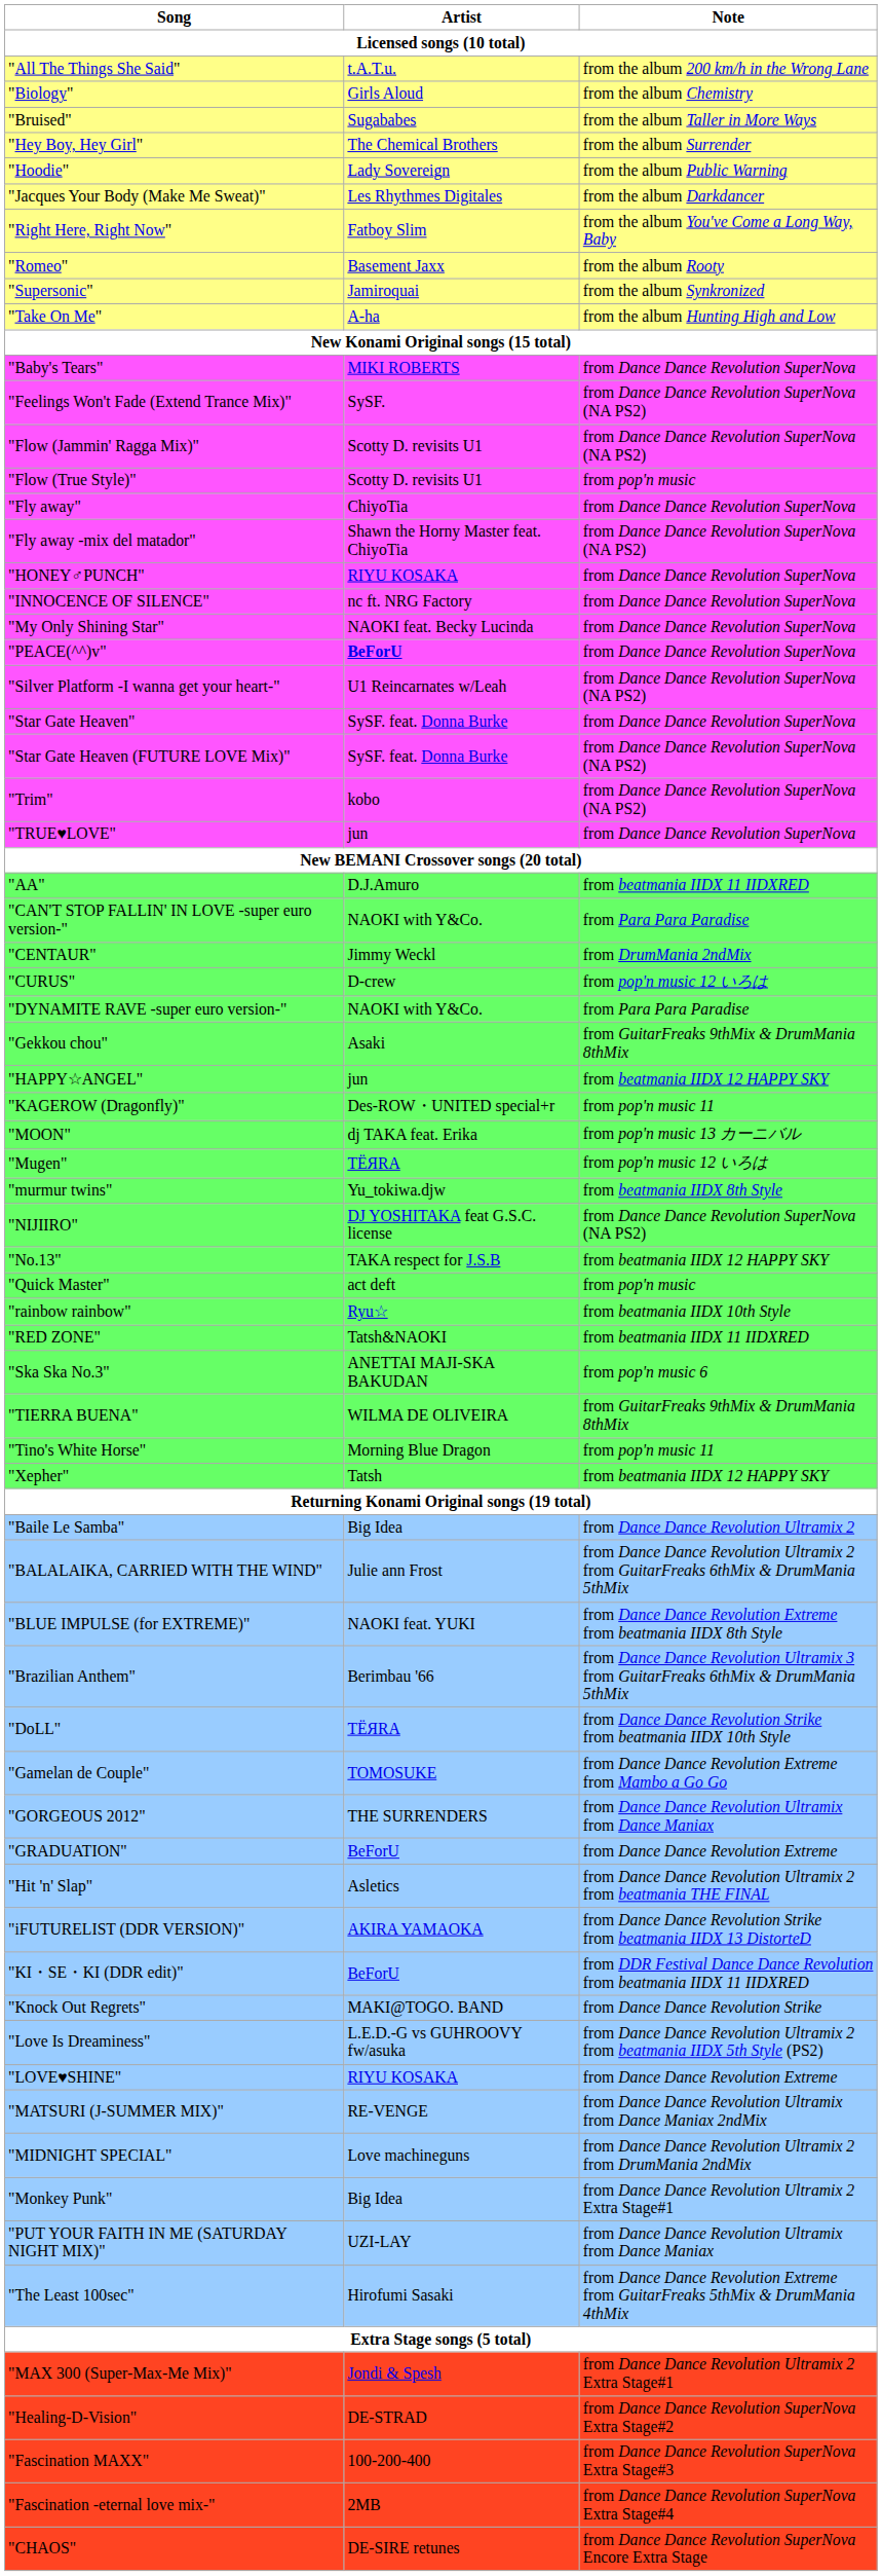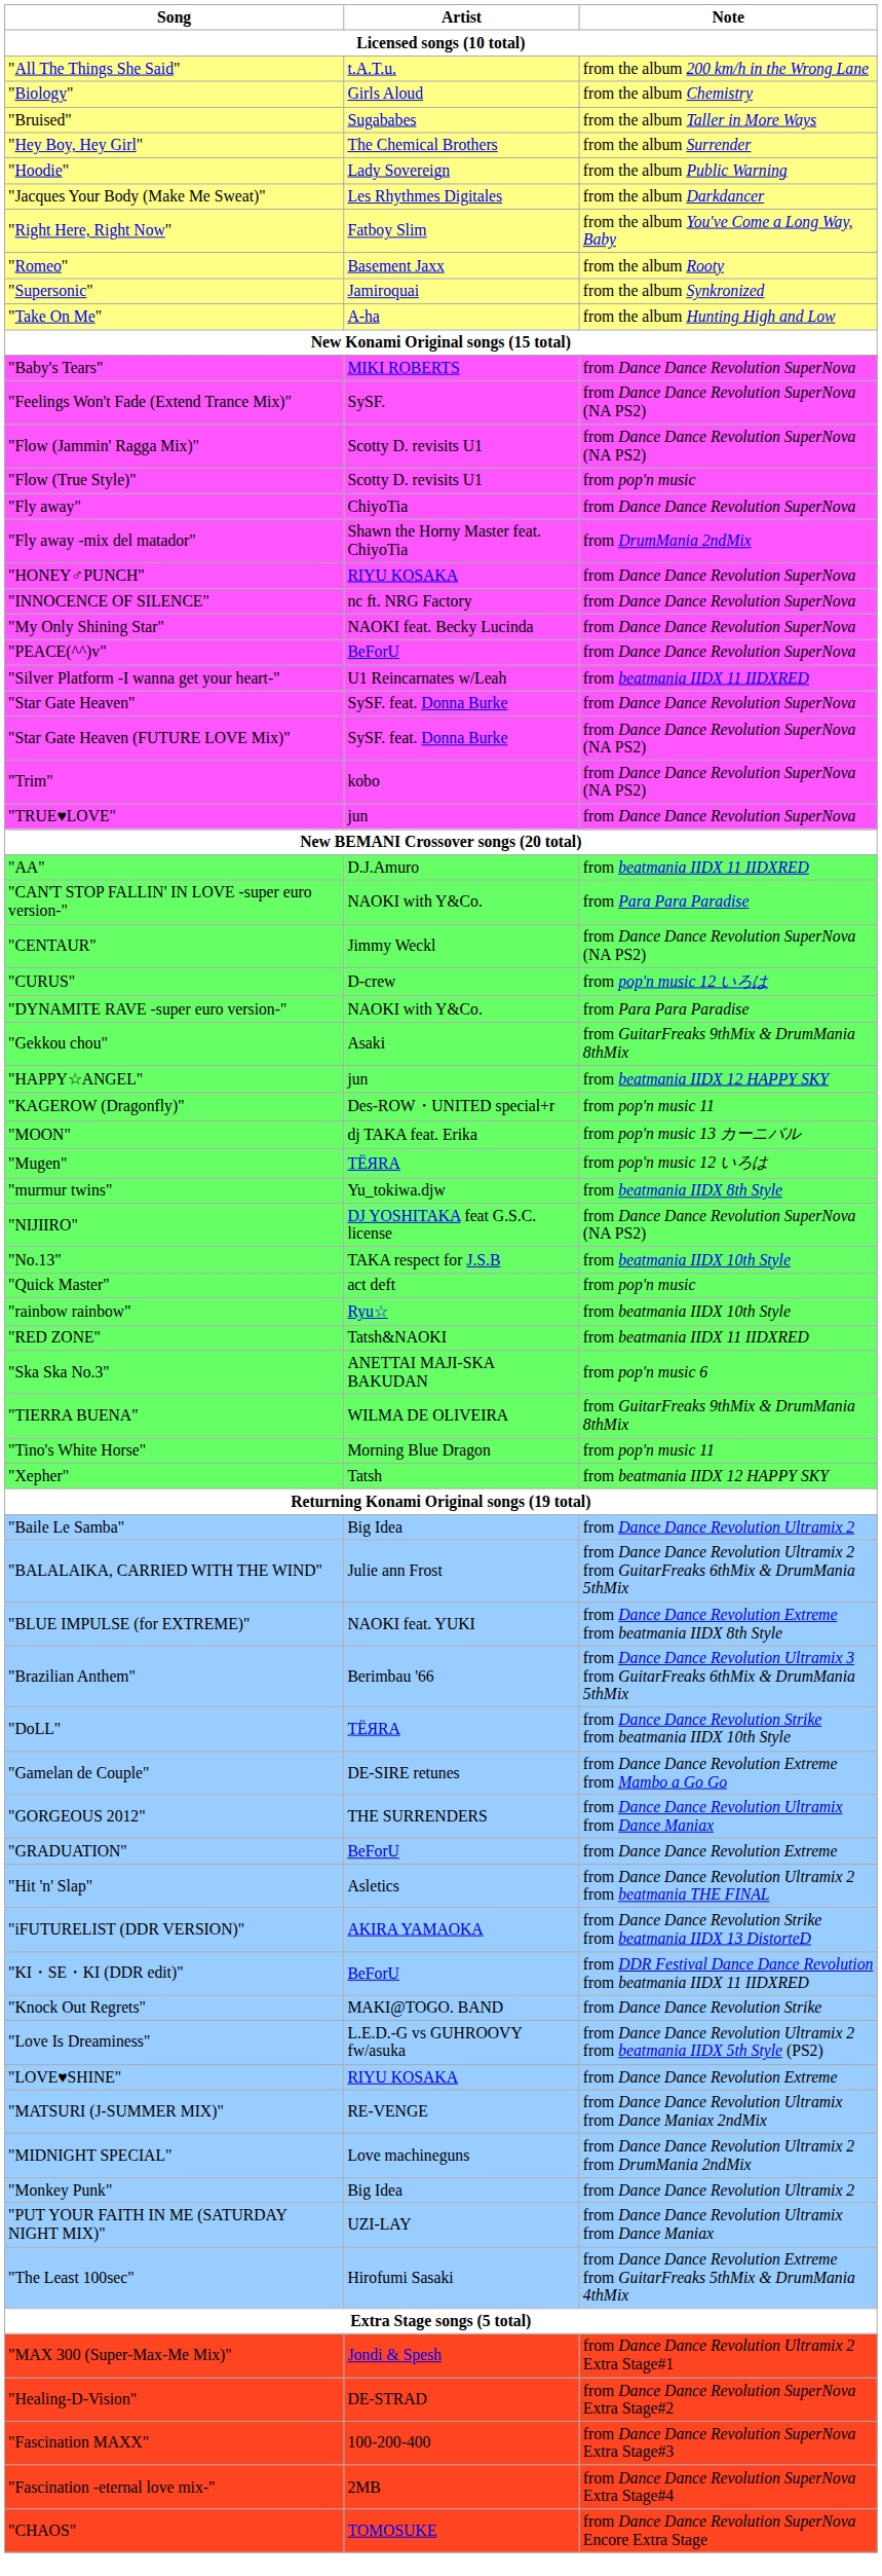"Fly away -mix del matador" | Note: from Dance Dance Revolution SuperNova (NA PS2) -> from DrumMania 2ndMix
"PEACE(^^)v" | Artist: bold -> normal
"Silver Platform -I wanna get your heart-" | Note: from Dance Dance Revolution SuperNova (NA PS2) -> from beatmania IIDX 11 IIDXRED
"CENTAUR" | Note: from DrumMania 2ndMix -> from Dance Dance Revolution SuperNova (NA PS2)
"No.13" | Note: from beatmania IIDX 12 HAPPY SKY -> from beatmania IIDX 10th Style
"Gamelan de Couple" | Artist: TOMOSUKE -> DE-SIRE retunes
"Monkey Punk" | Note: from Dance Dance Revolution Ultramix 2 Extra Stage#1 -> from Dance Dance Revolution Ultramix 2
"CHAOS" | Artist: DE-SIRE retunes -> TOMOSUKE
